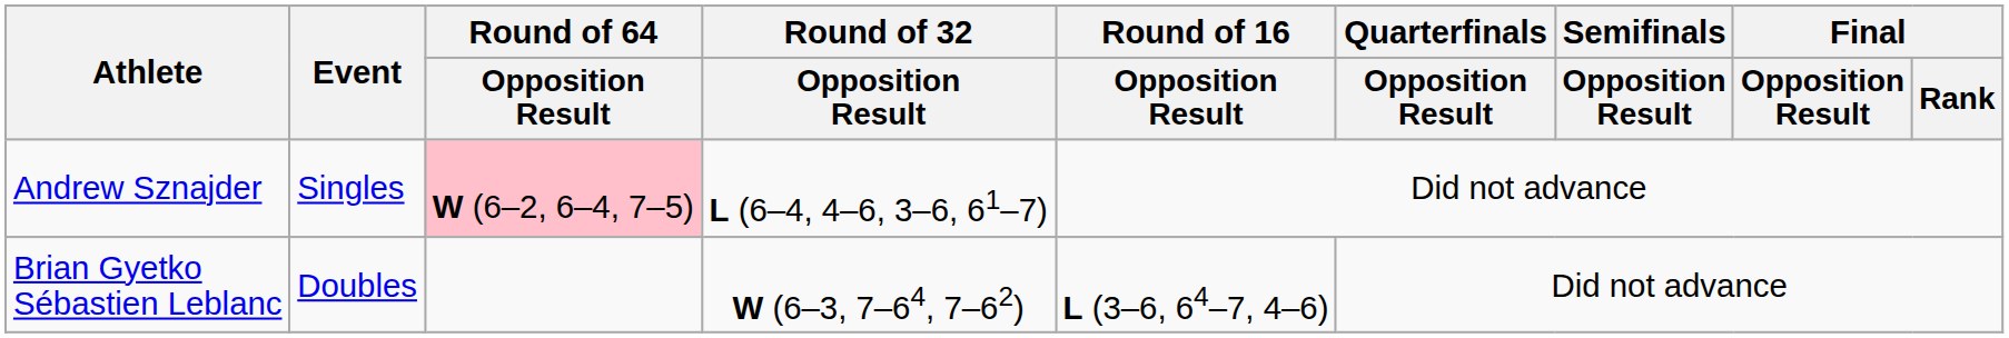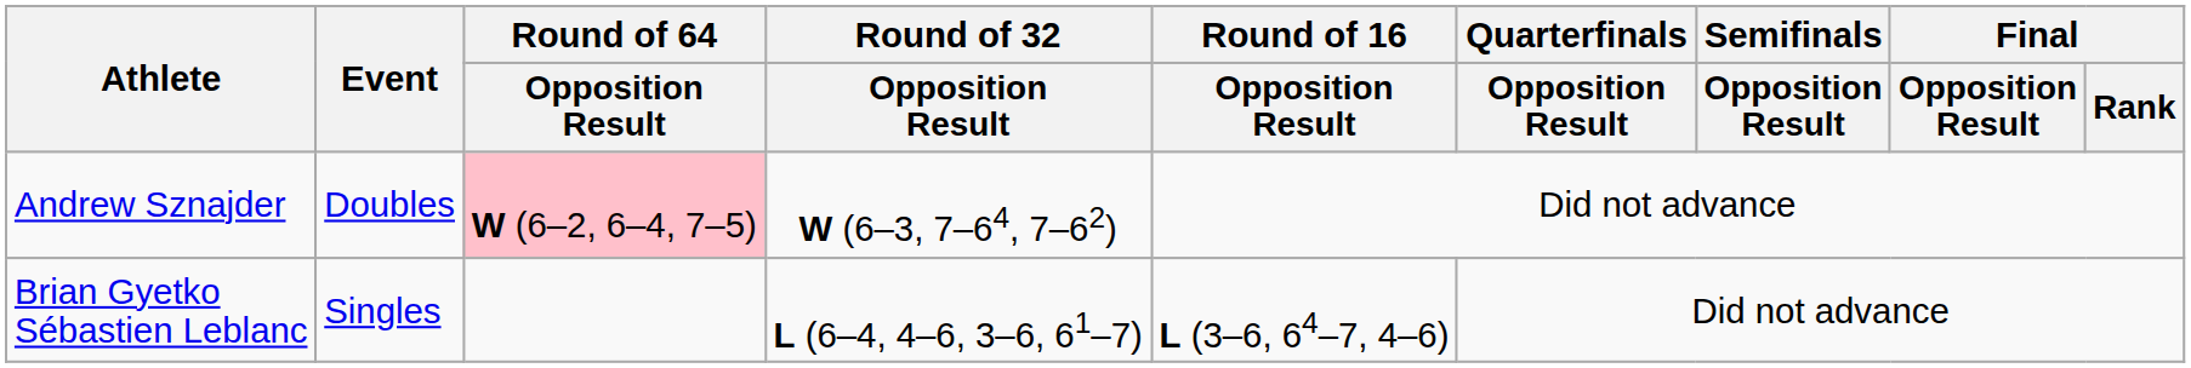Andrew Sznajder | Event: Singles -> Doubles
Andrew Sznajder | Round of 32 / Opposition Result: L (6–4, 4–6, 3–6, 61–7) -> W (6–3, 7–64, 7–62)
Brian Gyetko Sébastien Leblanc | Event: Doubles -> Singles
Brian Gyetko Sébastien Leblanc | Round of 32 / Opposition Result: W (6–3, 7–64, 7–62) -> L (6–4, 4–6, 3–6, 61–7)
